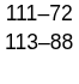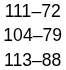+ row: 104–79
